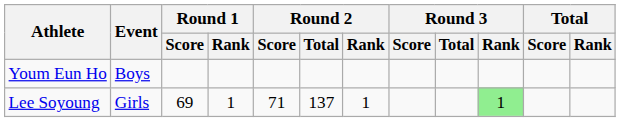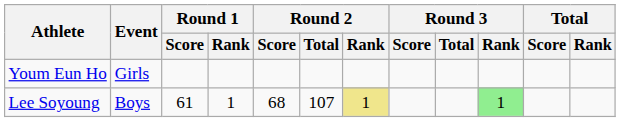Youm Eun Ho | Event: Boys -> Girls
Lee Soyoung | Event: Girls -> Boys
Lee Soyoung | Round 1 / Score: 69 -> 61
Lee Soyoung | Round 2 / Score: 71 -> 68
Lee Soyoung | Round 2 / Total: 137 -> 107
Lee Soyoung | Round 2 / Rank: no background -> khaki background
